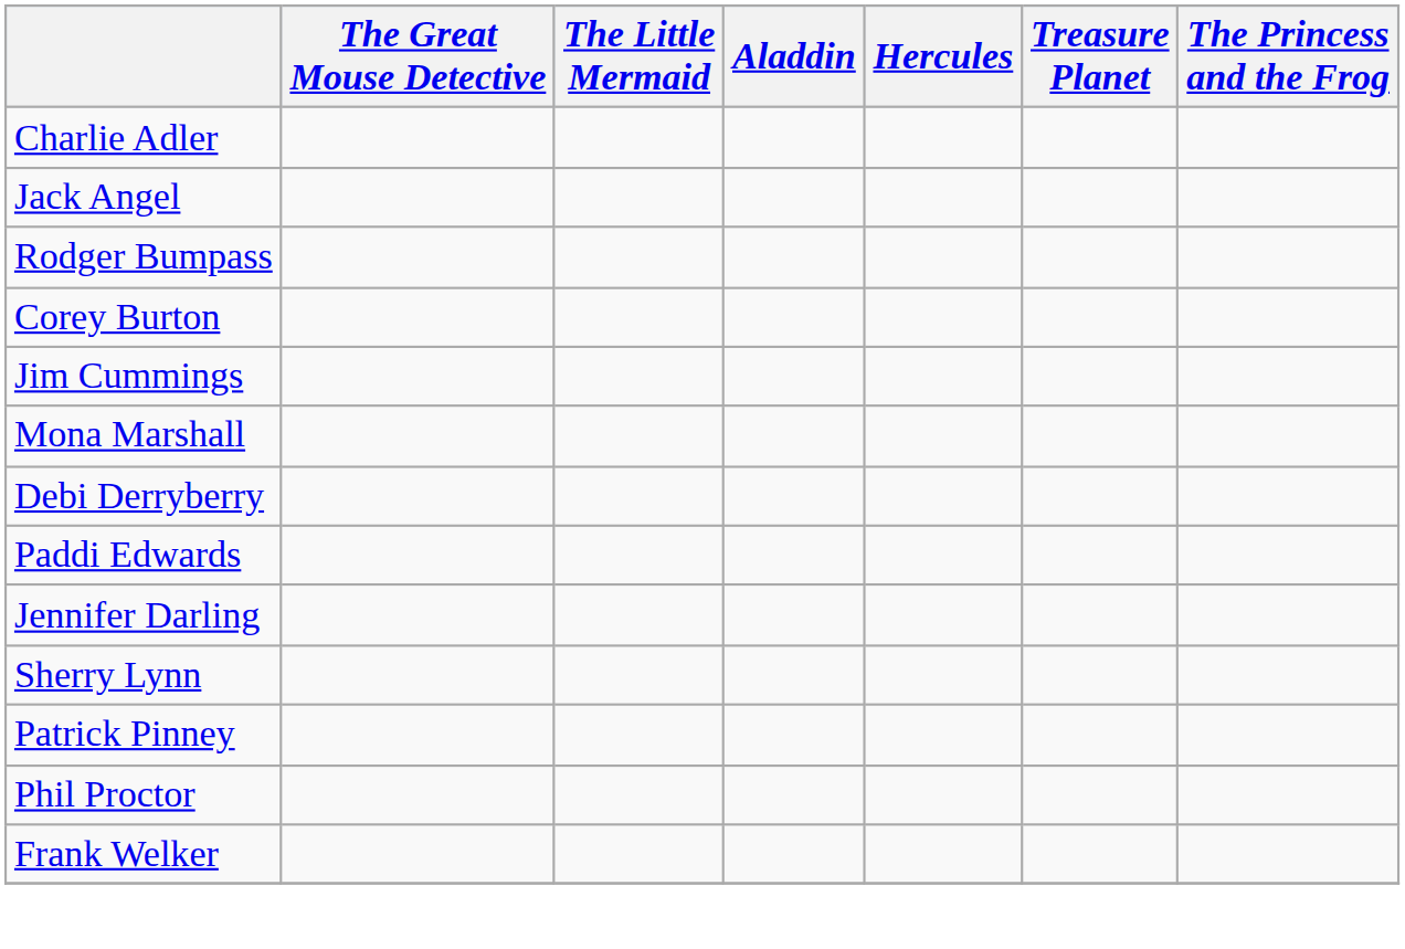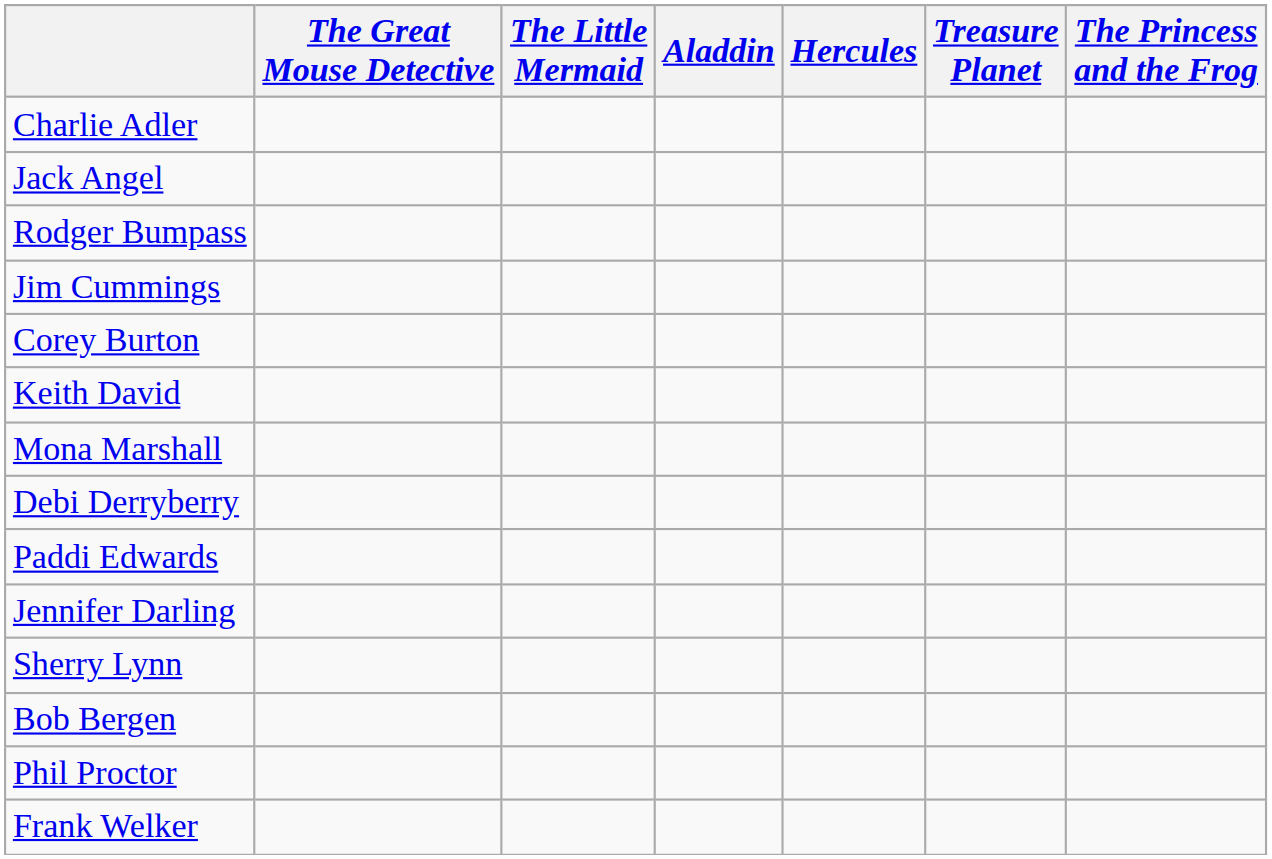rows swapped: Corey Burton <-> Jim Cummings
+ row: Keith David
- row: Patrick Pinney
+ row: Bob Bergen
